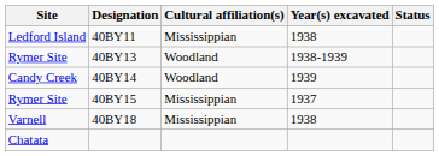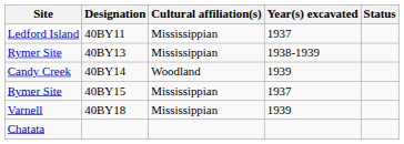40BY11 | Year(s) excavated: 1938 -> 1937
40BY13 | Cultural affiliation(s): Woodland -> Mississippian
40BY18 | Year(s) excavated: 1938 -> 1939
